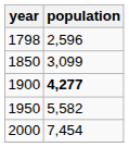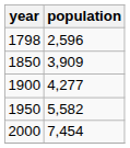1850 | population: 3,099 -> 3,909
1900 | population: bold -> normal
